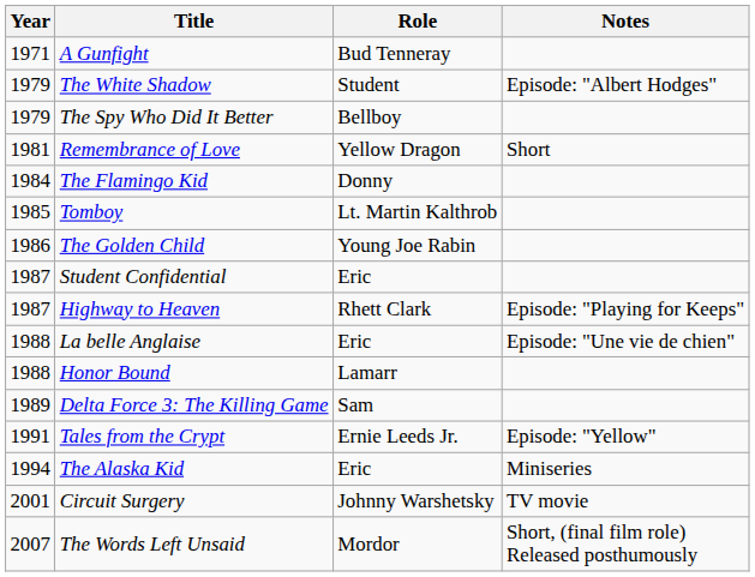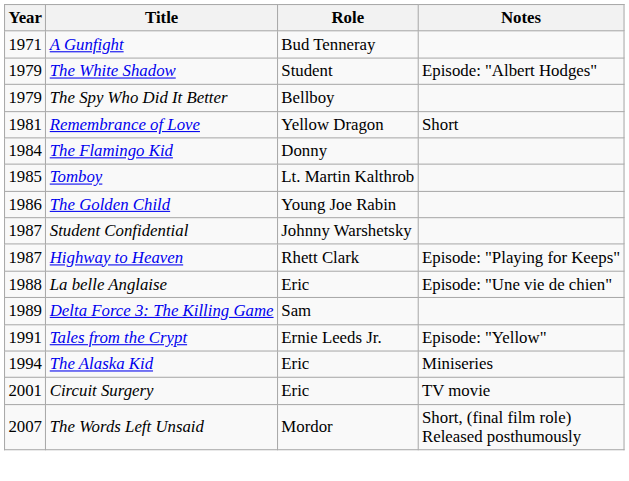Student Confidential | Role: Eric -> Johnny Warshetsky
- row: 1988 | Honor Bound | Lamarr
Circuit Surgery | Role: Johnny Warshetsky -> Eric
